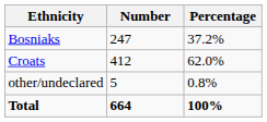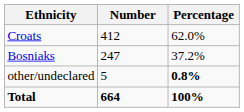rows swapped: Croats <-> Bosniaks
other/undeclared | Percentage: normal -> bold
